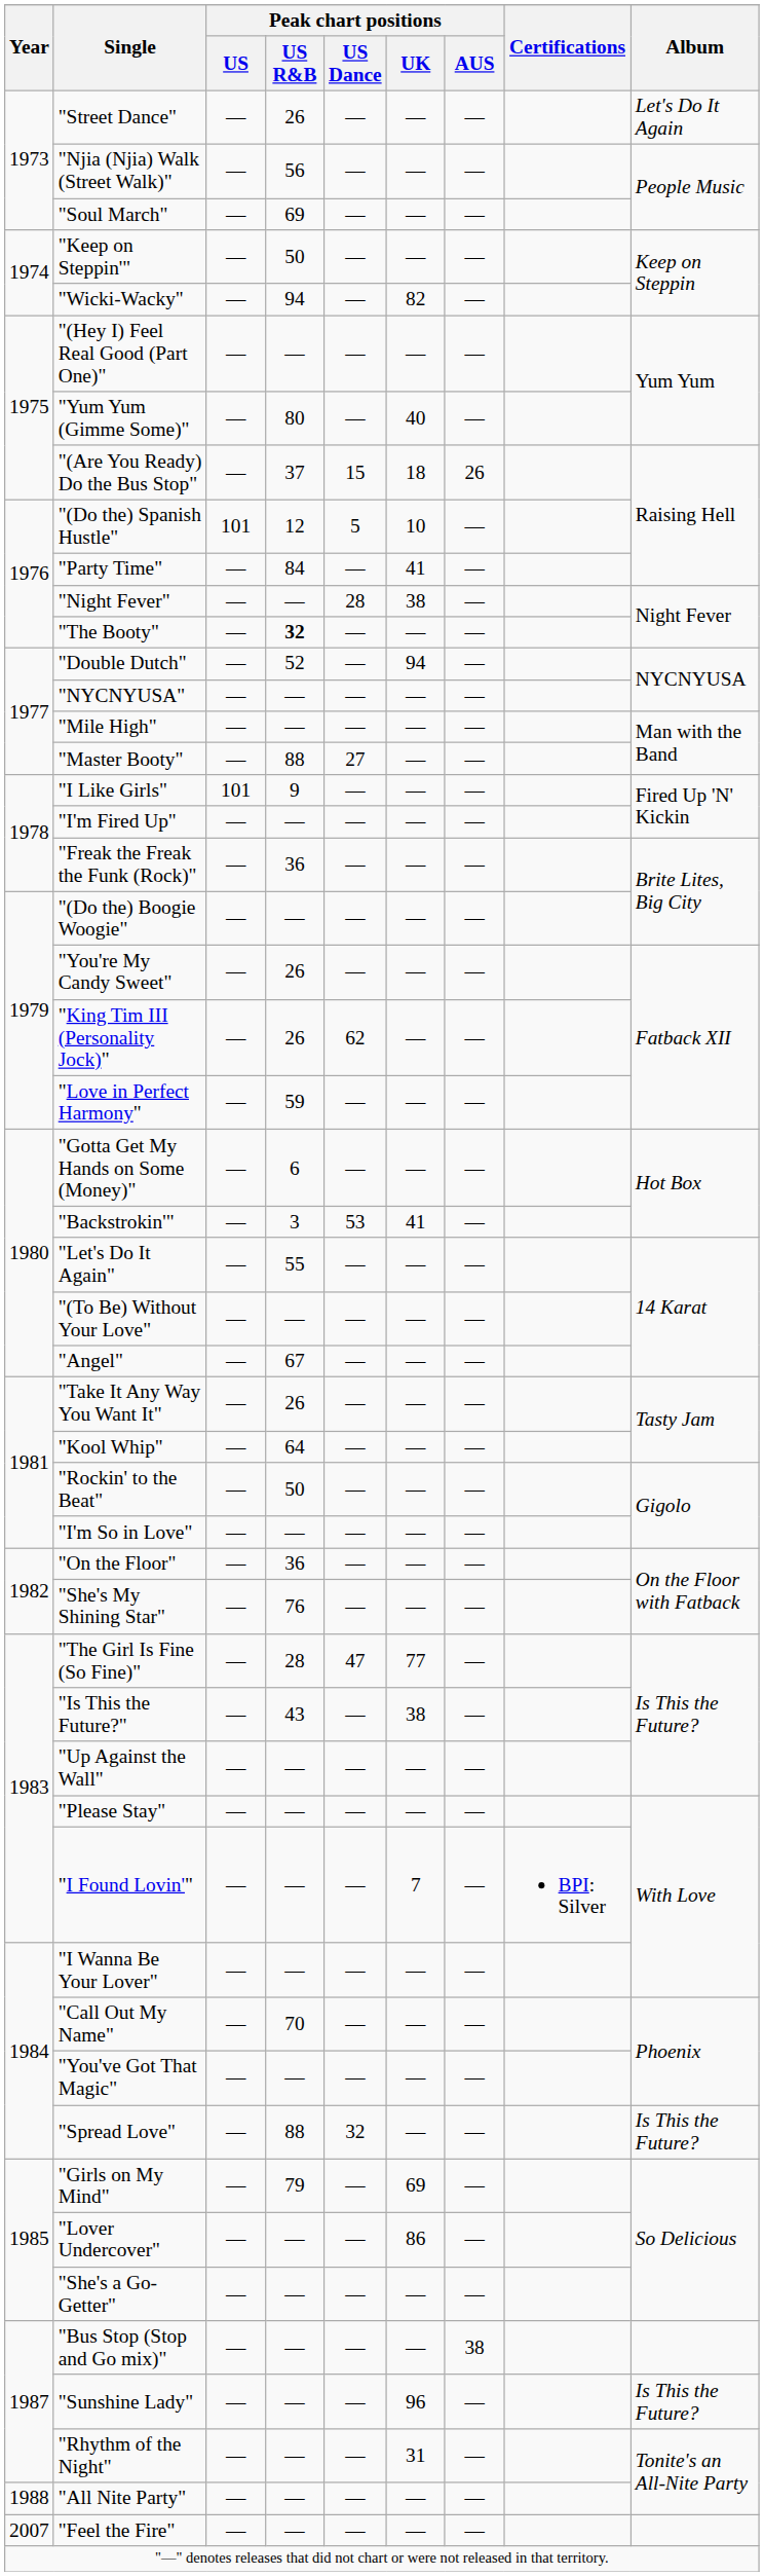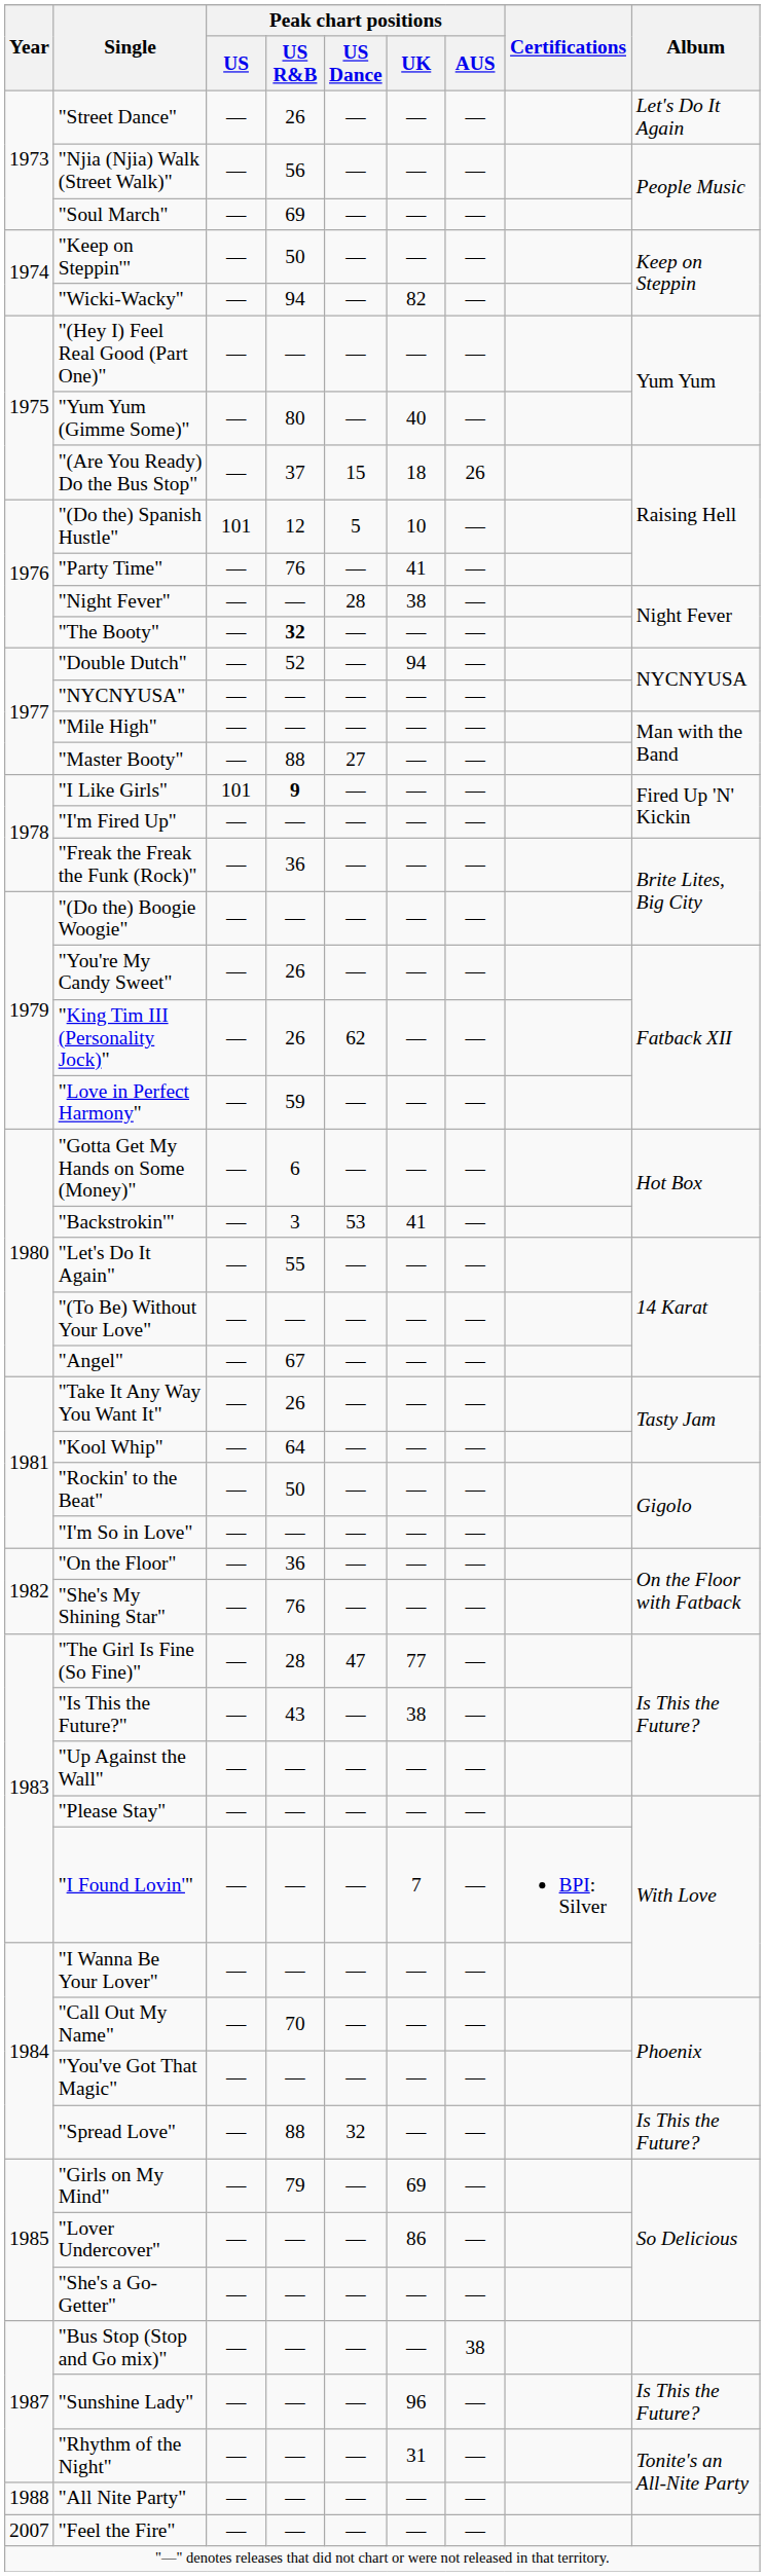"Party Time" | Peak chart positions / US R&B: 84 -> 76
"I Like Girls" | Peak chart positions / US R&B: normal -> bold
